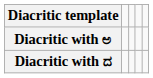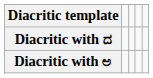rows swapped: Diacritic with ಅ <-> Diacritic with ದ
